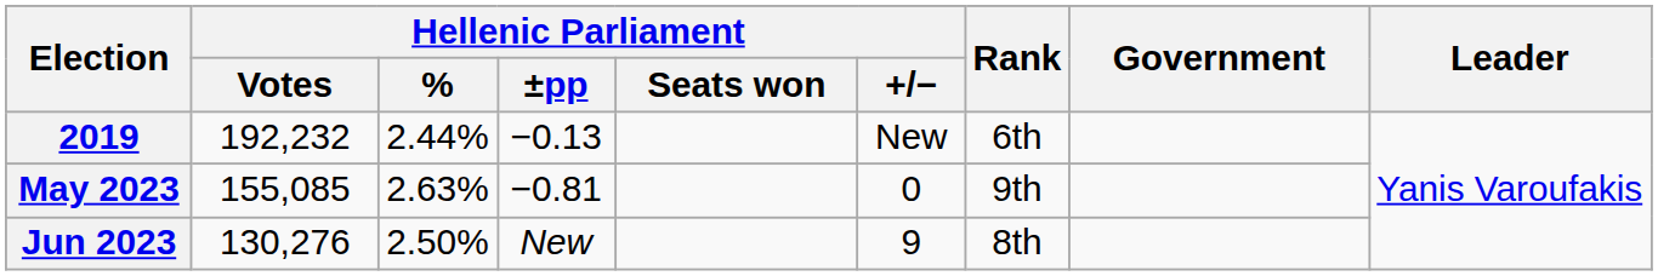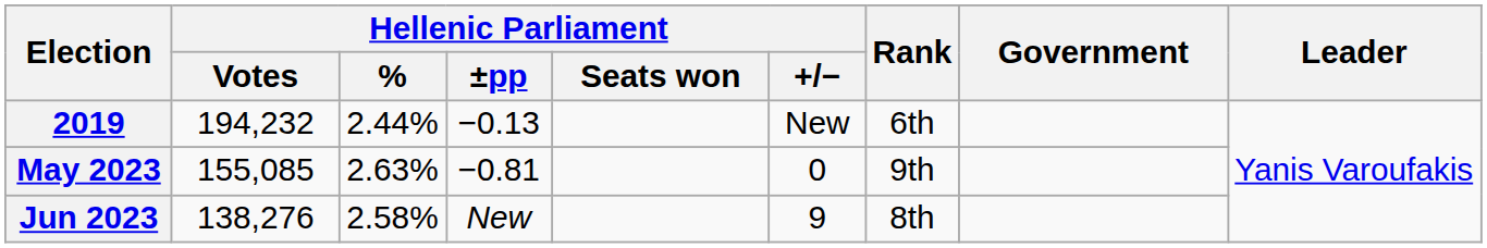2019 | Hellenic Parliament / Votes: 192,232 -> 194,232
Jun 2023 | Hellenic Parliament / Votes: 130,276 -> 138,276
Jun 2023 | Hellenic Parliament / %: 2.50% -> 2.58%
